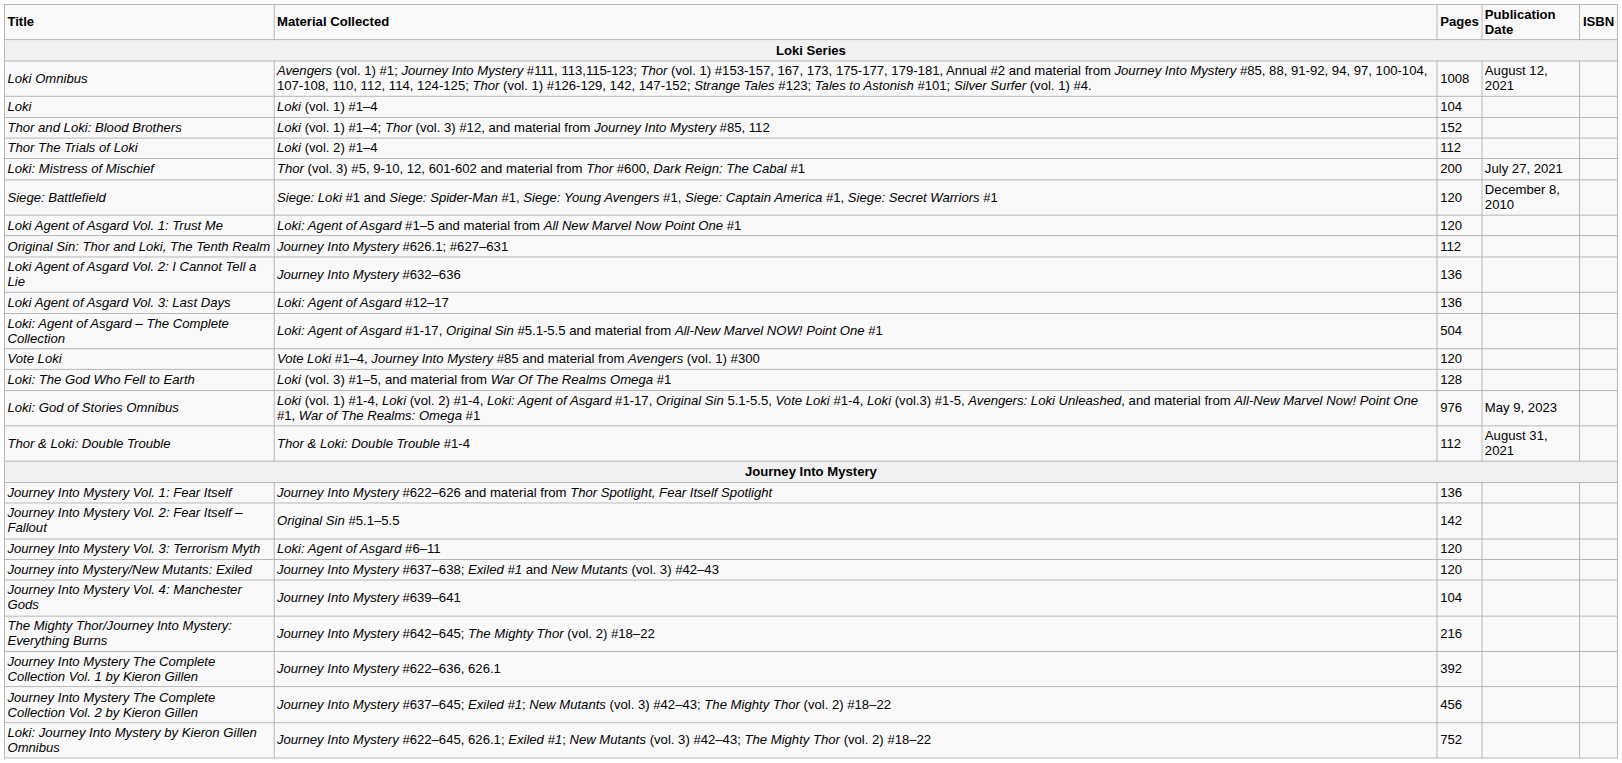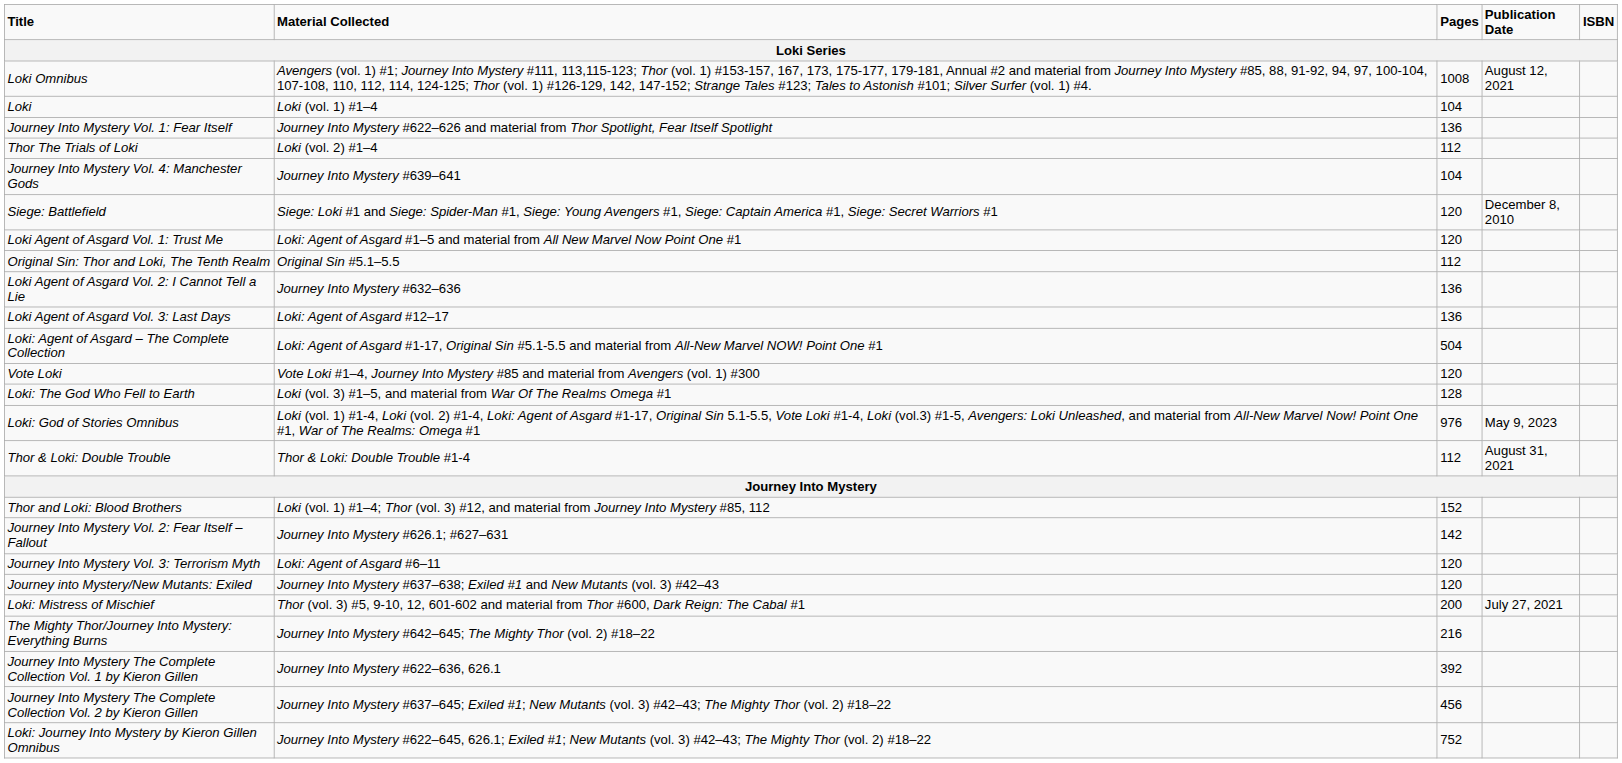rows swapped: Thor and Loki: Blood Brothers <-> Journey Into Mystery Vol. 1: Fear Itself
rows swapped: Loki: Mistress of Mischief <-> Journey Into Mystery Vol. 4: Manchester Gods
Original Sin: Thor and Loki, The Tenth Realm | Material Collected: Journey Into Mystery #626.1; #627–631 -> Original Sin #5.1–5.5
Journey Into Mystery Vol. 2: Fear Itself – Fallout | Material Collected: Original Sin #5.1–5.5 -> Journey Into Mystery #626.1; #627–631
